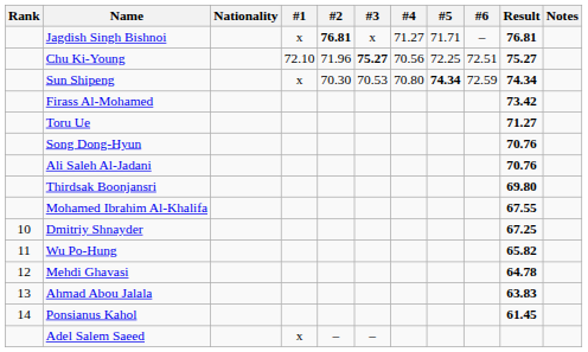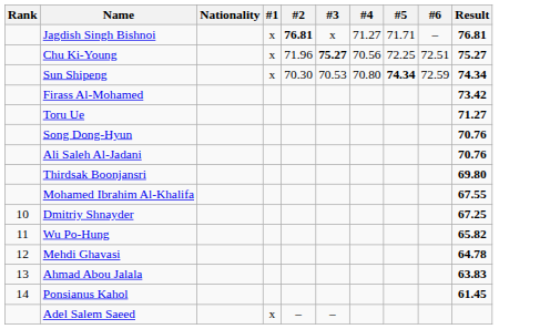- column: Notes
Chu Ki-Young | #1: 72.10 -> x
